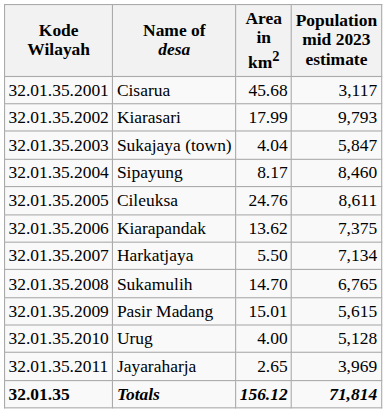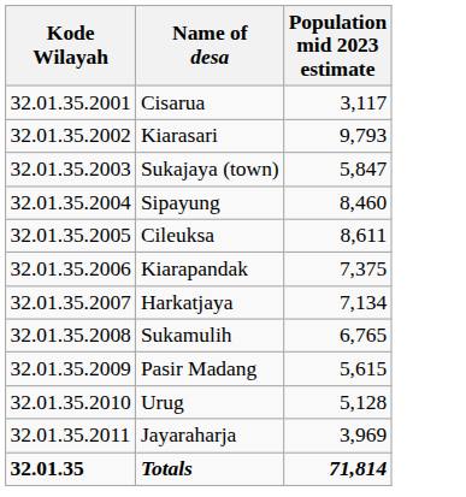- column: Area in km2 | 45.68 | 17.99 | 4.04 | 8.17 | 24.76 | 13.62 | 5.50 | 14.70 | 15.01 | 4.00 | 2.65 | 156.12
